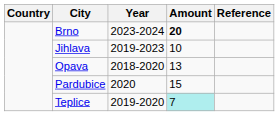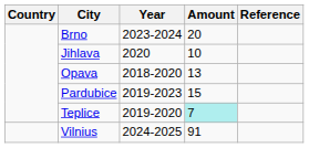Brno | Amount: bold -> normal
Jihlava | Year: 2019-2023 -> 2020
Pardubice | Year: 2020 -> 2019-2023
+ row: Vilnius | 2024-2025 | 91
